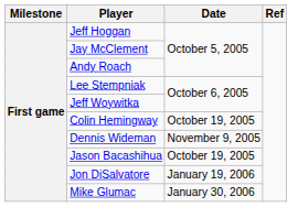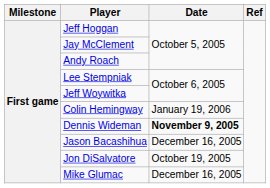Colin Hemingway | Date: October 19, 2005 -> January 19, 2006
Dennis Wideman | Date: normal -> bold
Jason Bacashihua | Date: October 19, 2005 -> December 16, 2005
Jon DiSalvatore | Date: January 19, 2006 -> October 19, 2005
Mike Glumac | Date: January 30, 2006 -> December 16, 2005
